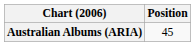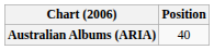Australian Albums (ARIA) | Position: 45 -> 40
